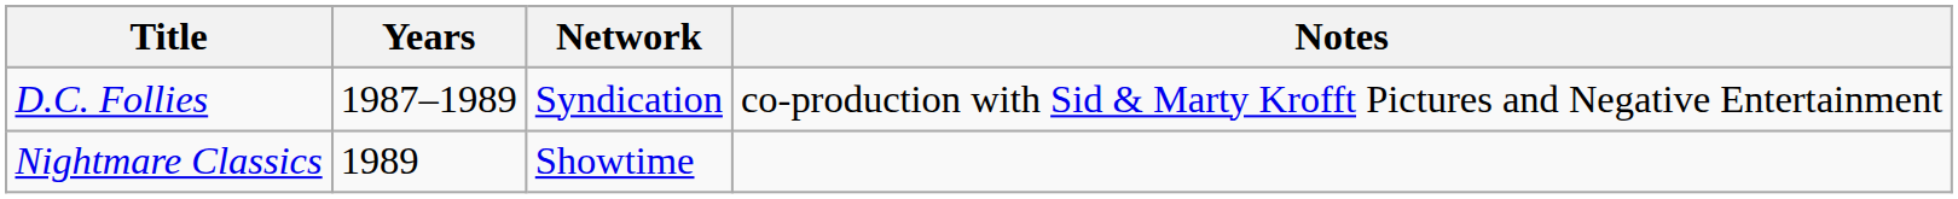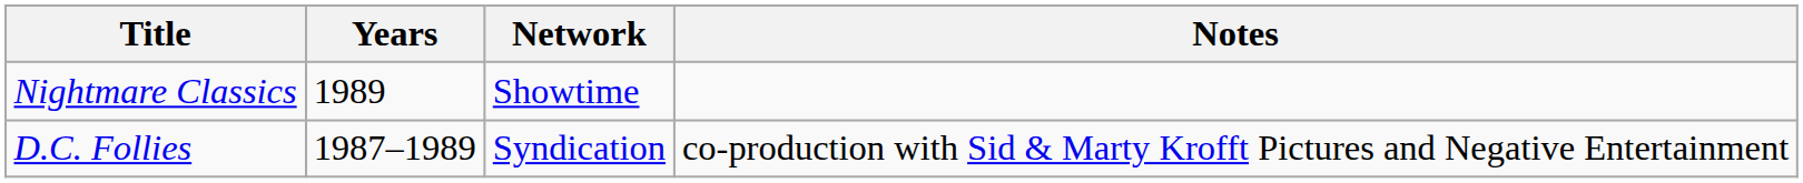rows swapped: D.C. Follies <-> Nightmare Classics
